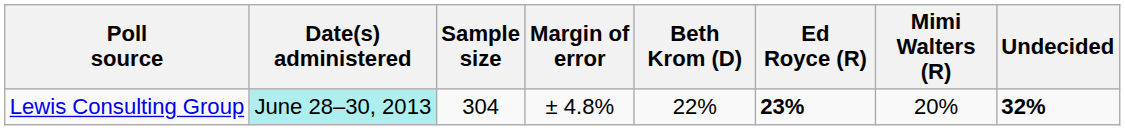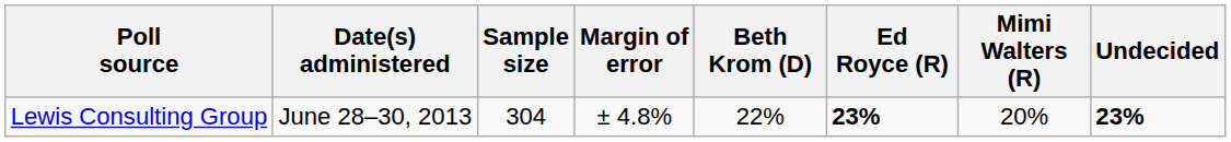Lewis Consulting Group | Date(s) administered: paleturquoise background -> no background
Lewis Consulting Group | Undecided: 32% -> 23%
